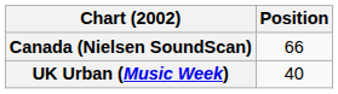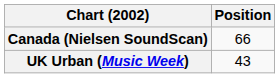UK Urban (Music Week) | Position: 40 -> 43
